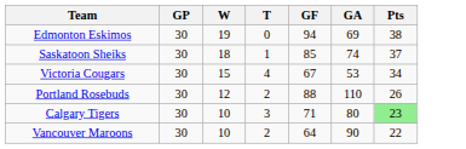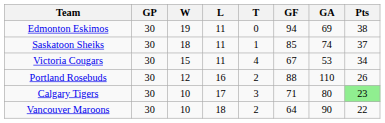+ column: L | 11 | 11 | 11 | 16 | 17 | 18
